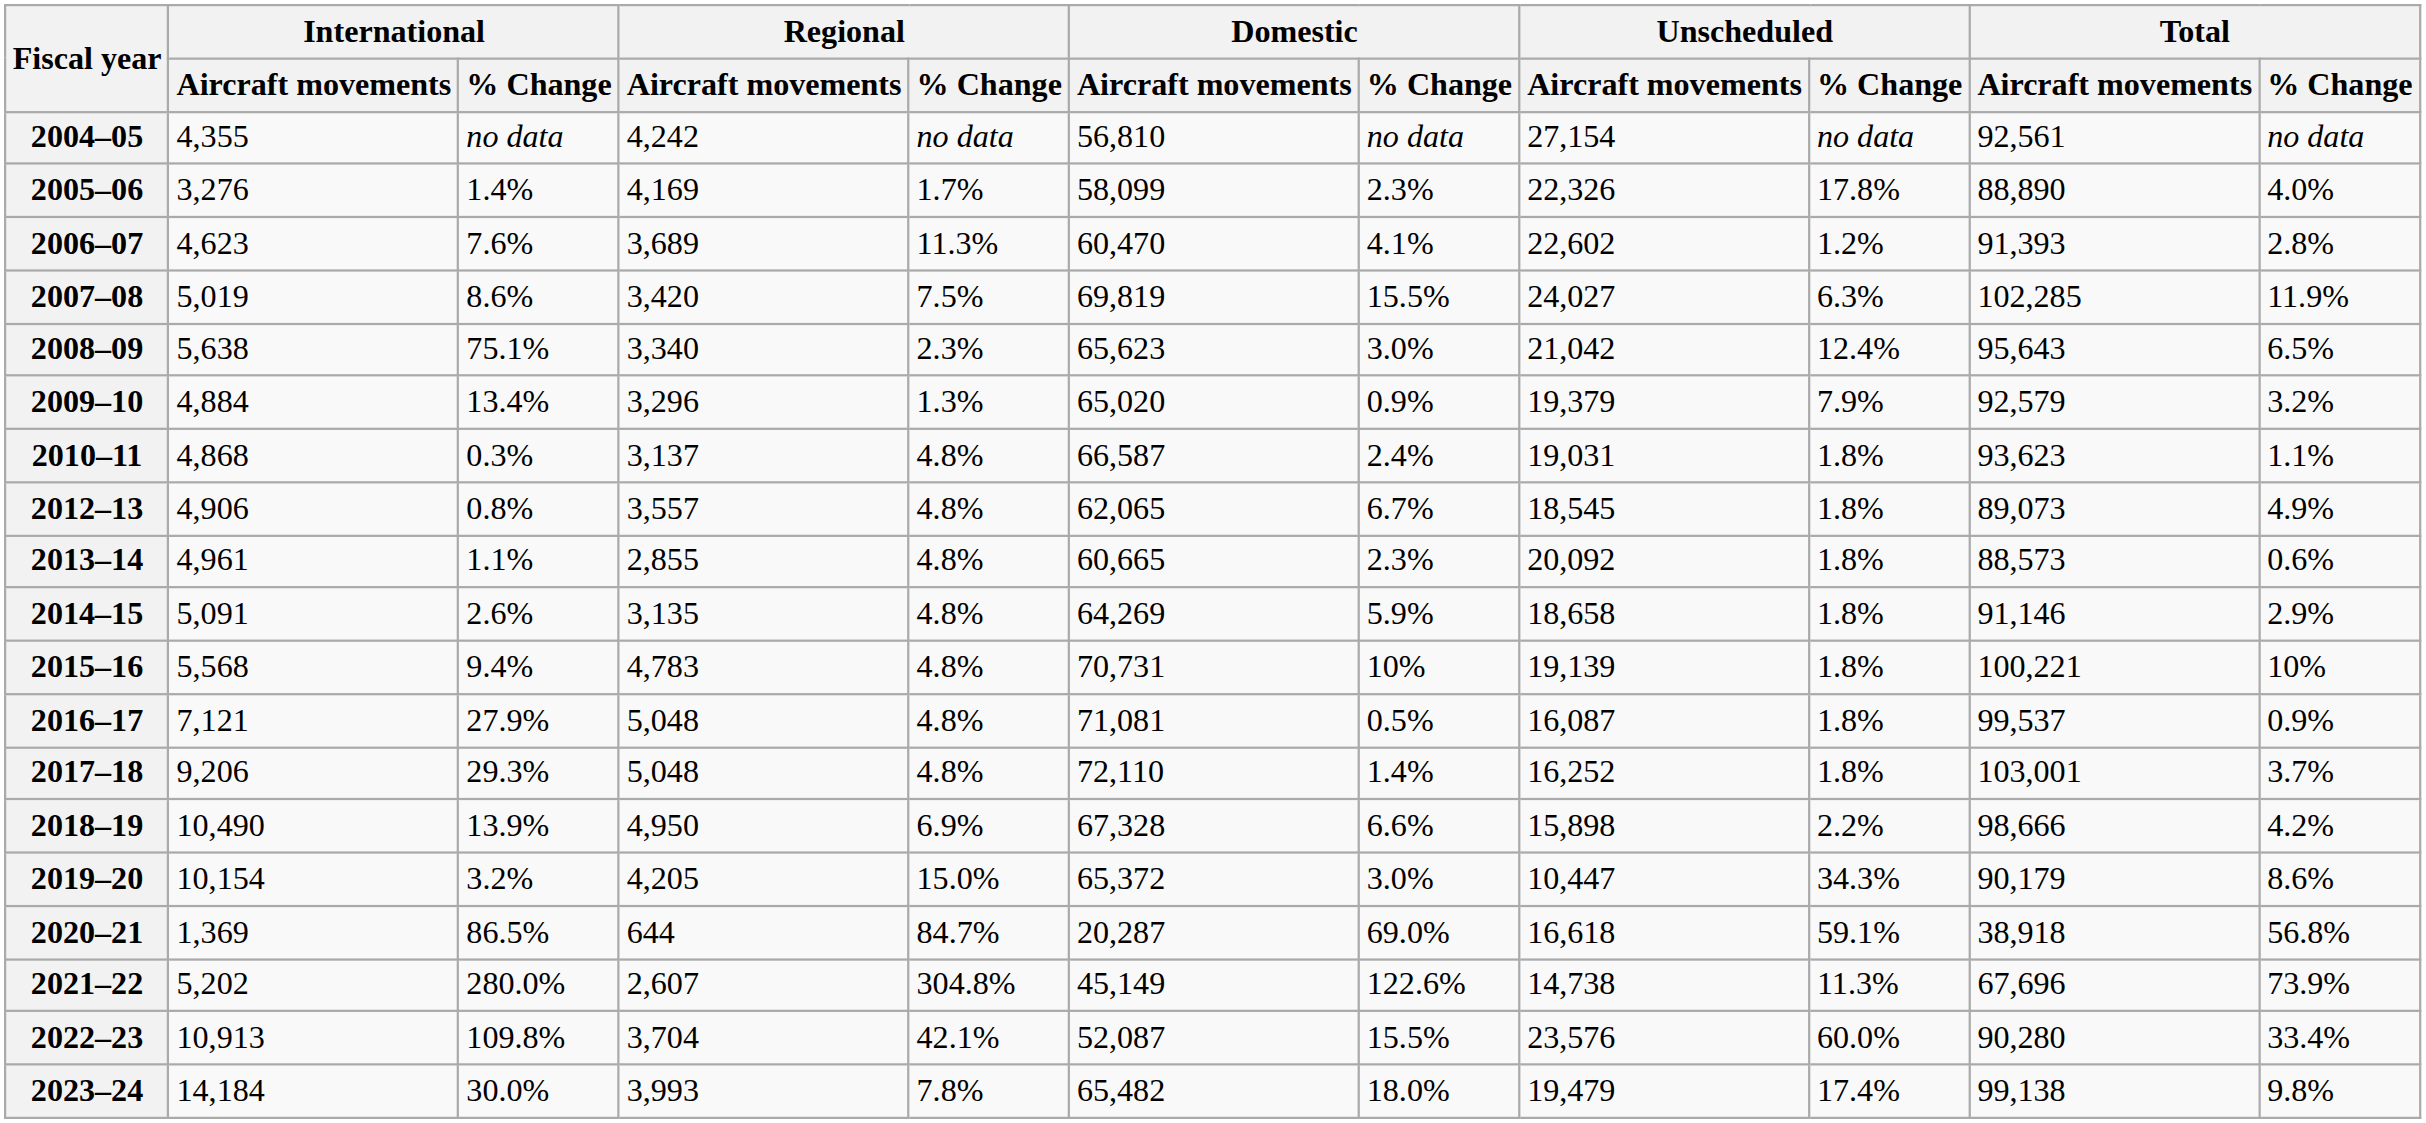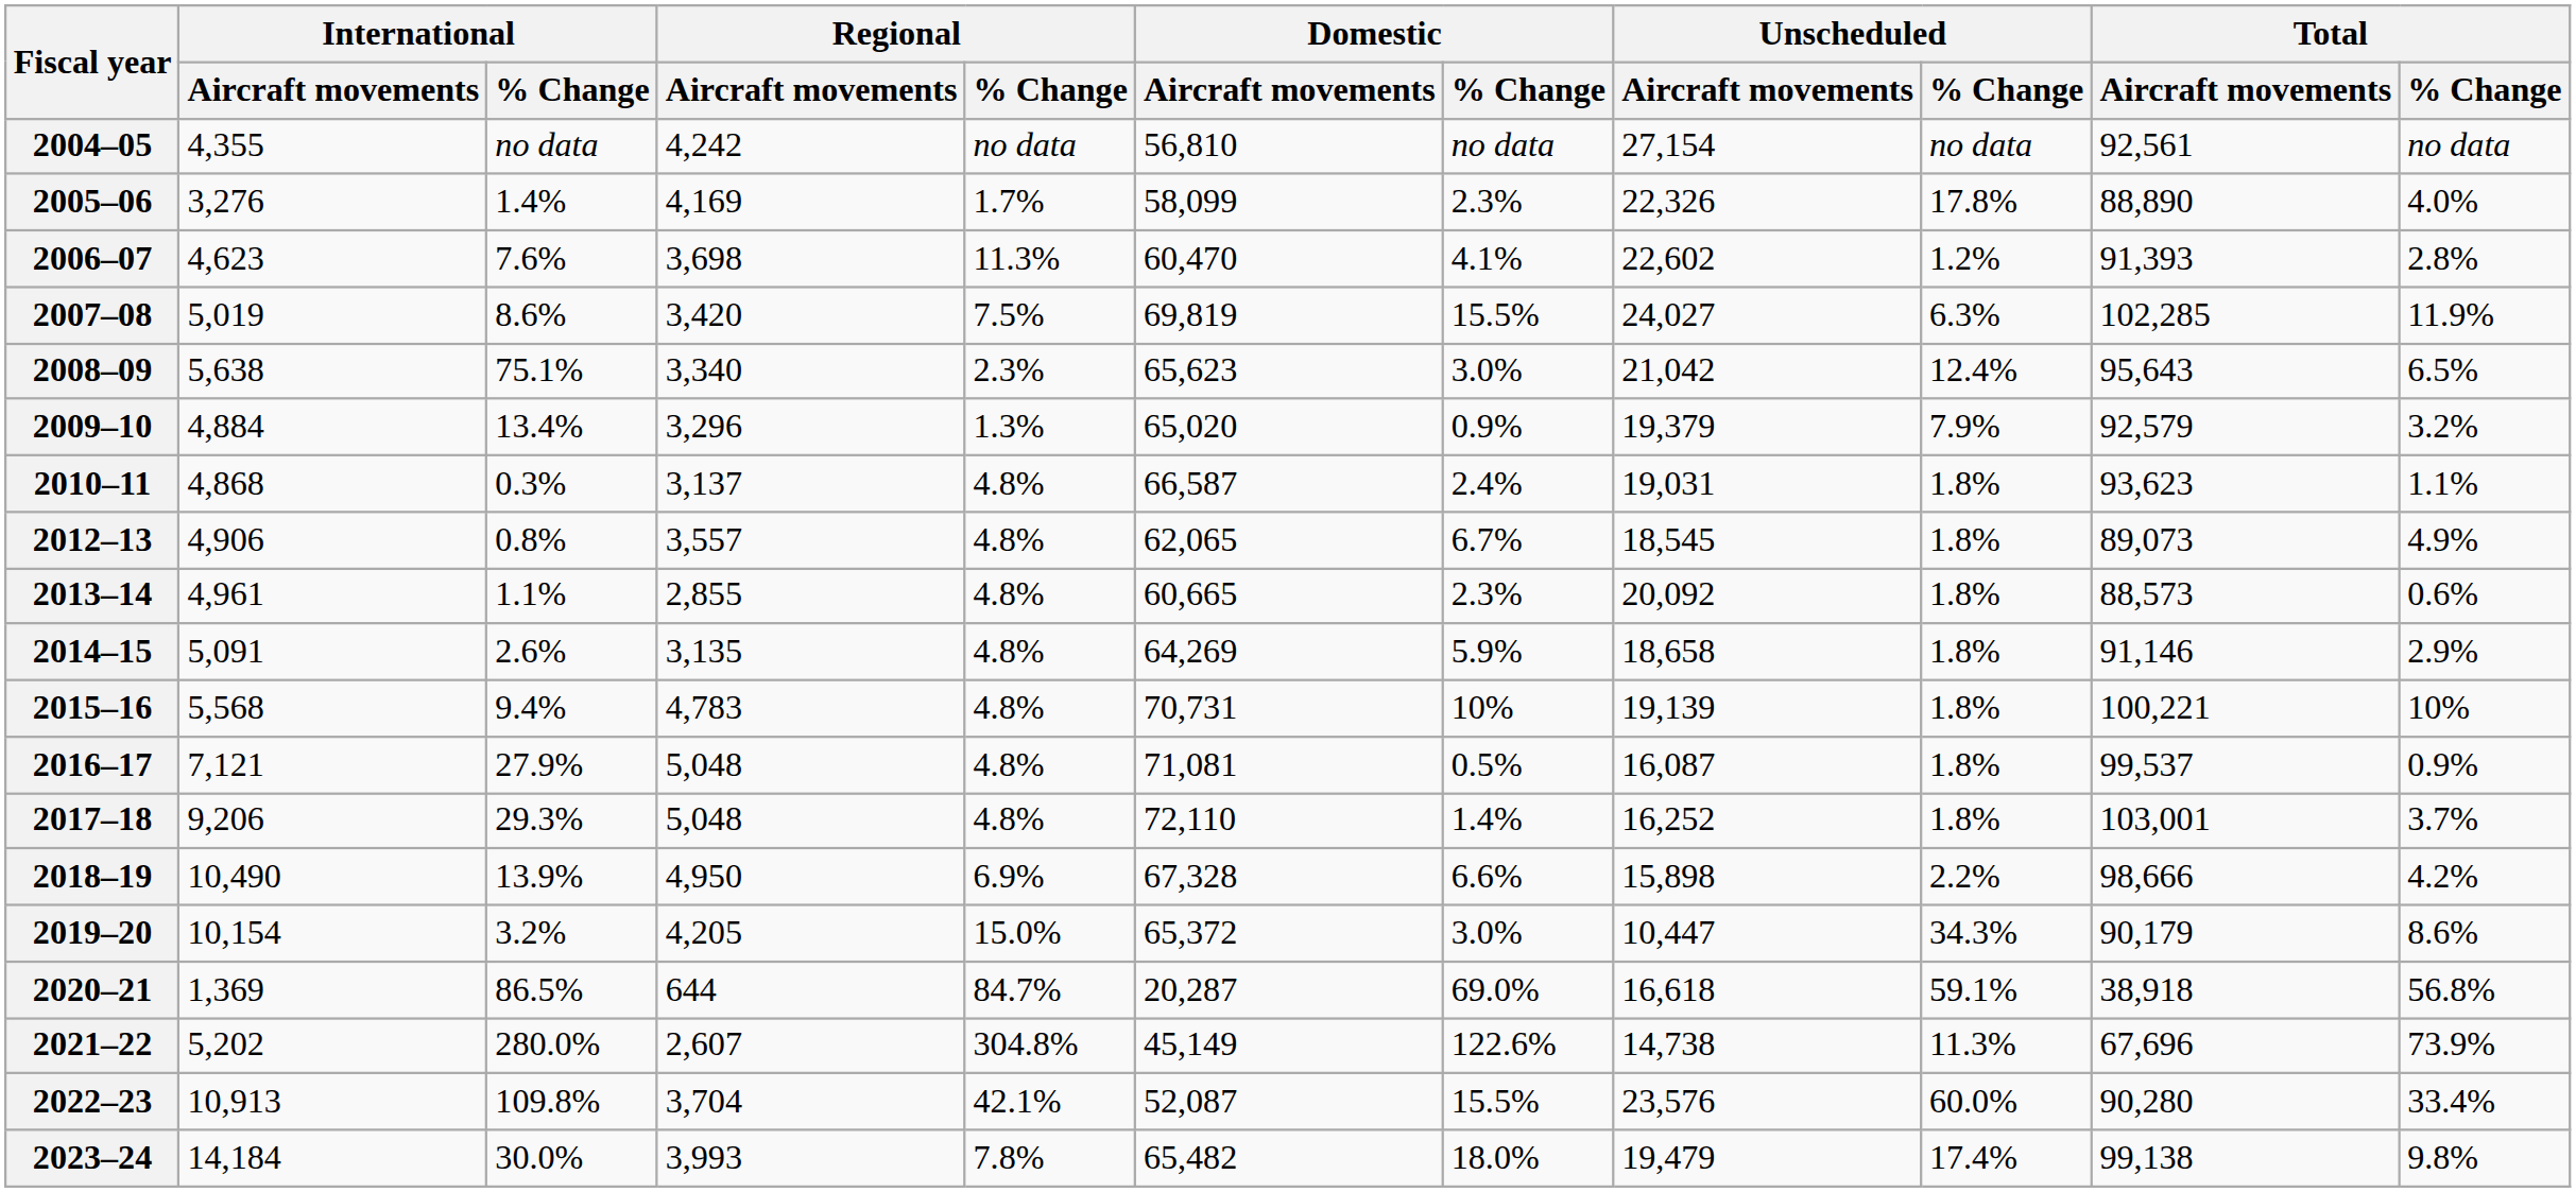2006–07 | Regional / Aircraft movements: 3,689 -> 3,698
